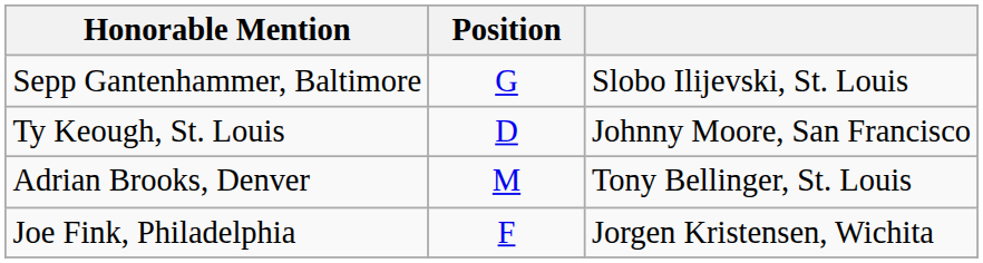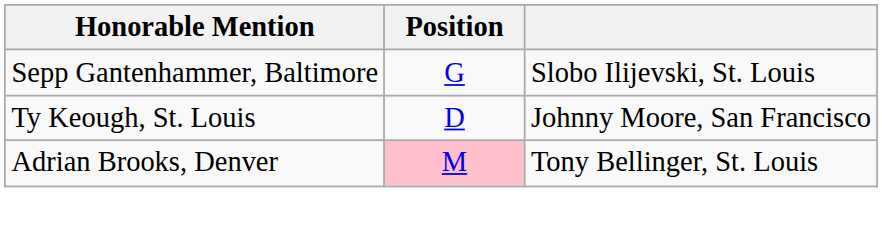Adrian Brooks, Denver | Position: no background -> pink background
- row: Joe Fink, Philadelphia | F | Jorgen Kristensen, Wichita
